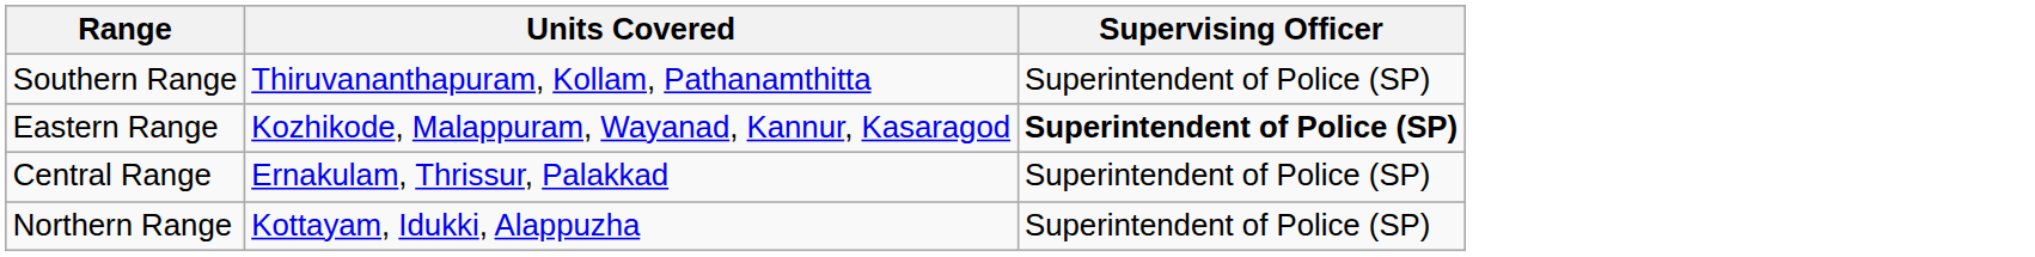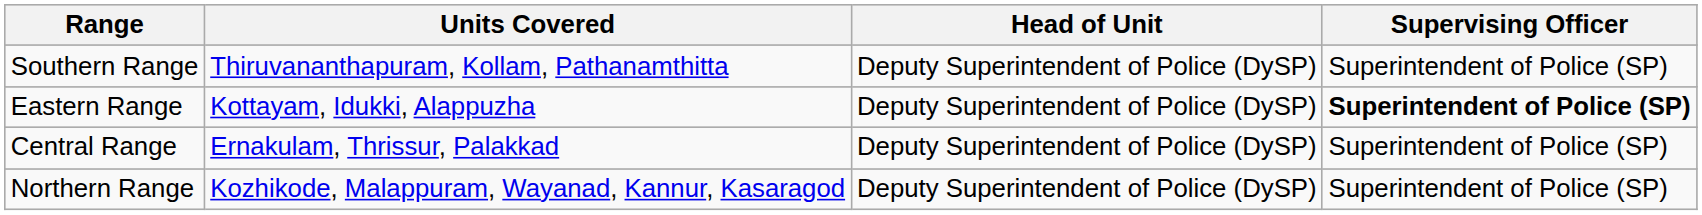+ column: Head of Unit | Deputy Superintendent of Police (DySP) | Deputy Superintendent of Police (DySP) | Deputy Superintendent of Police (DySP) | Deputy Superintendent of Police (DySP)
Eastern Range | Units Covered: Kozhikode, Malappuram, Wayanad, Kannur, Kasaragod -> Kottayam, Idukki, Alappuzha
Northern Range | Units Covered: Kottayam, Idukki, Alappuzha -> Kozhikode, Malappuram, Wayanad, Kannur, Kasaragod
